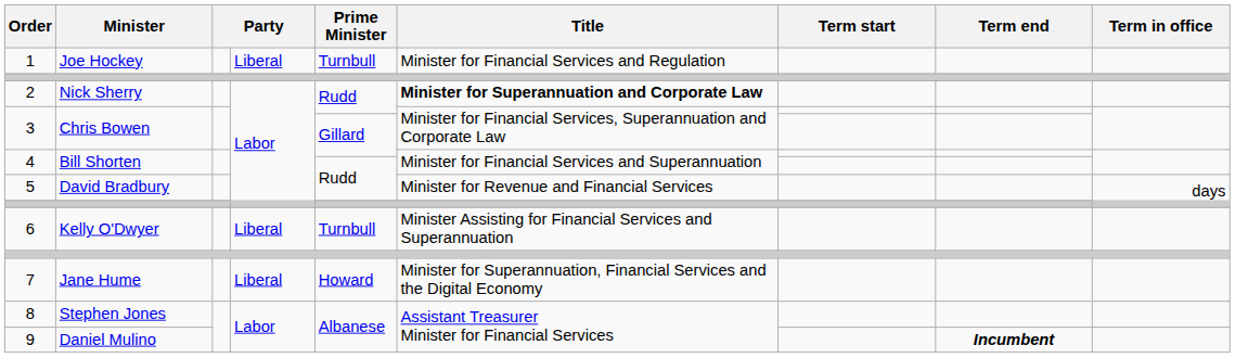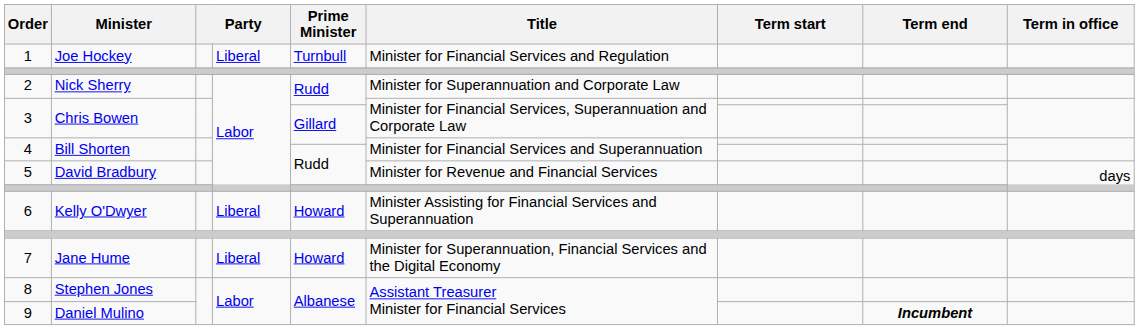2 | Title: bold -> normal
6 | Prime Minister: Turnbull -> Howard
